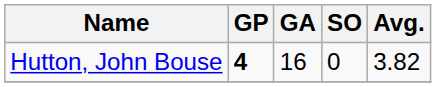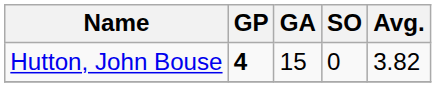Hutton, John Bouse | GA: 16 -> 15
